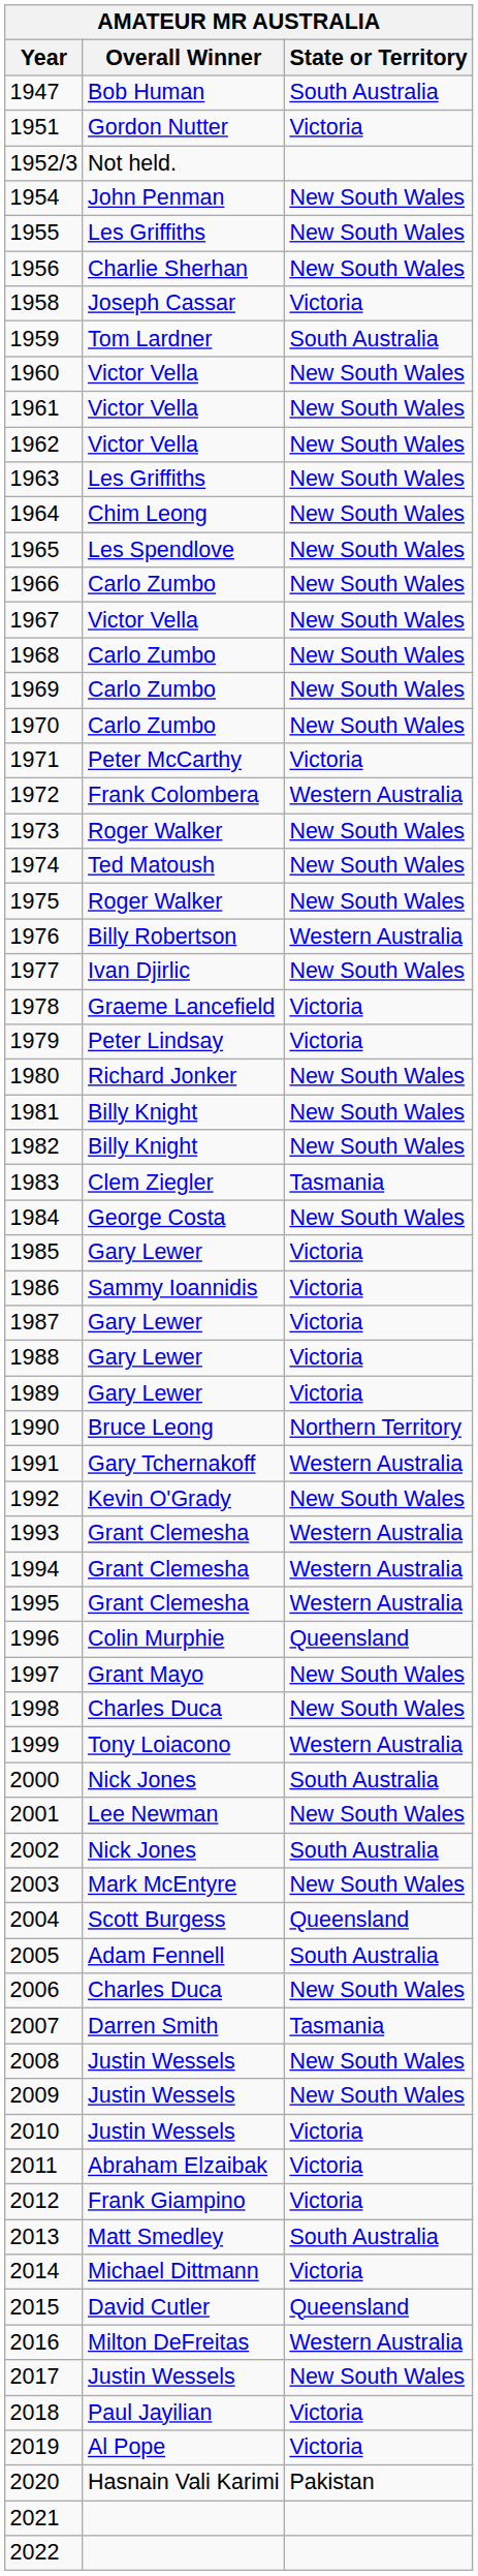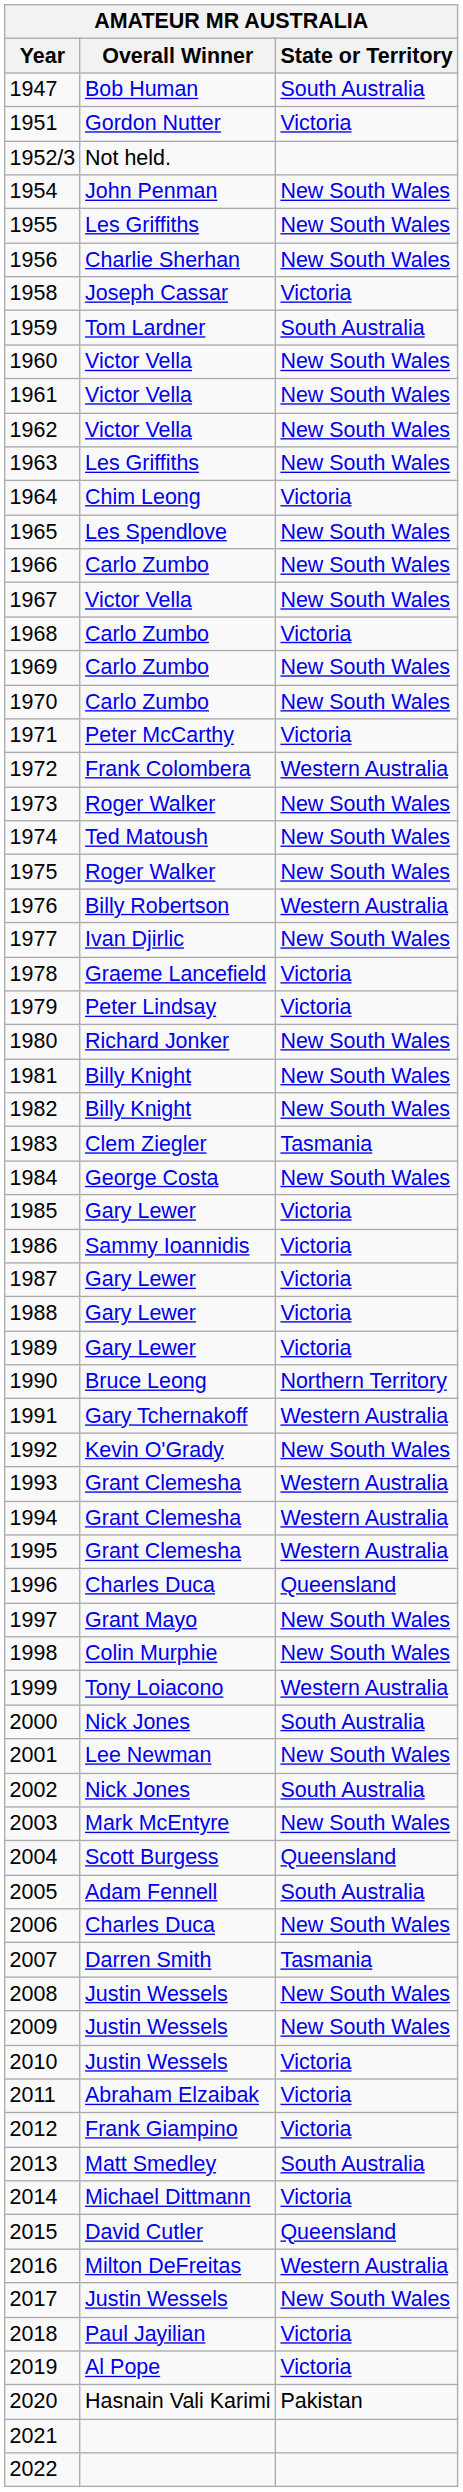1964 | State or Territory: New South Wales -> Victoria
1968 | State or Territory: New South Wales -> Victoria
1996 | Overall Winner: Colin Murphie -> Charles Duca
1998 | Overall Winner: Charles Duca -> Colin Murphie
